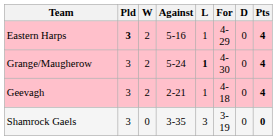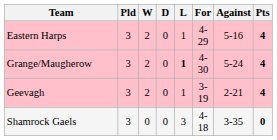columns swapped: D <-> Against
Eastern Harps | Pld: bold -> normal
Geevagh | For: 4-18 -> 3-19
Shamrock Gaels | For: 3-19 -> 4-18
